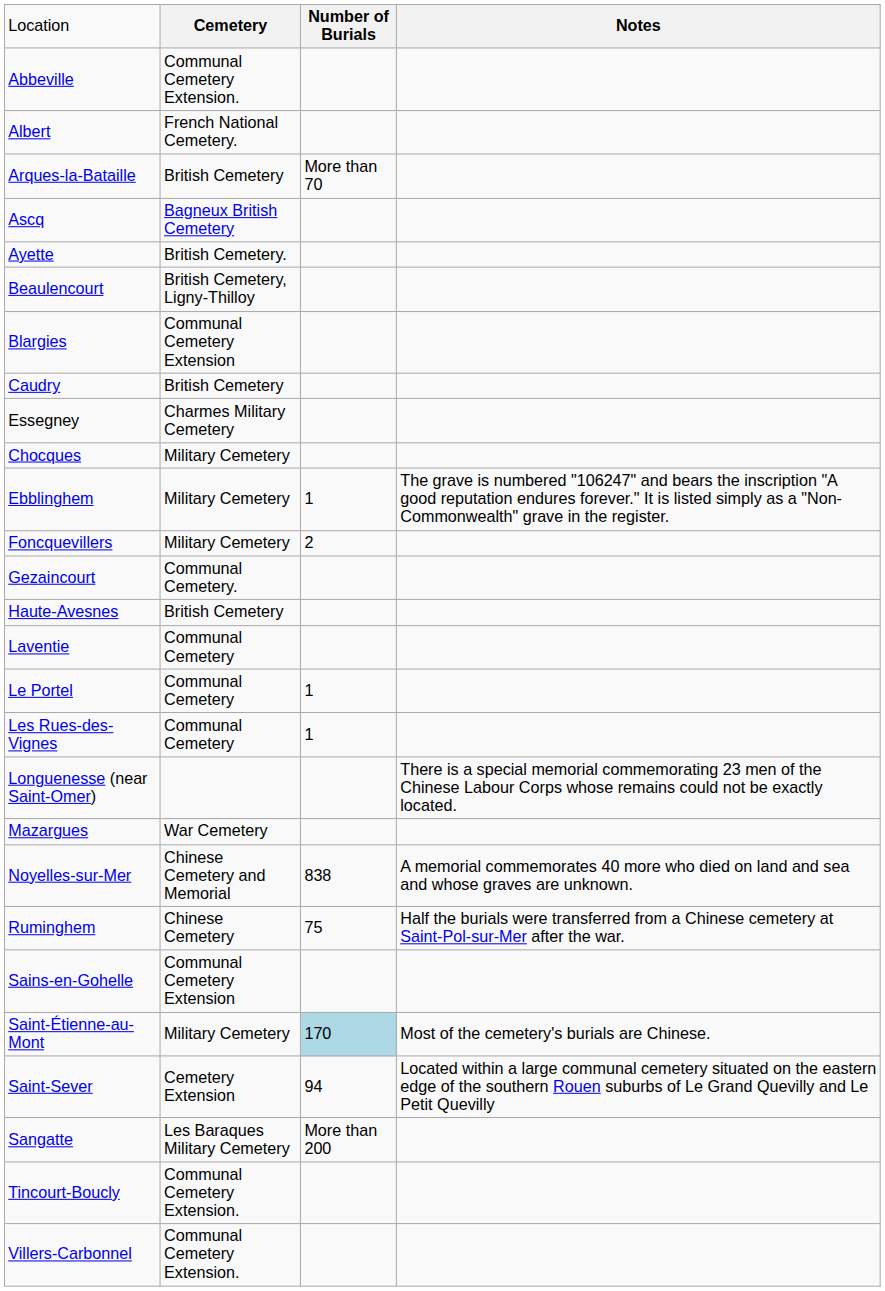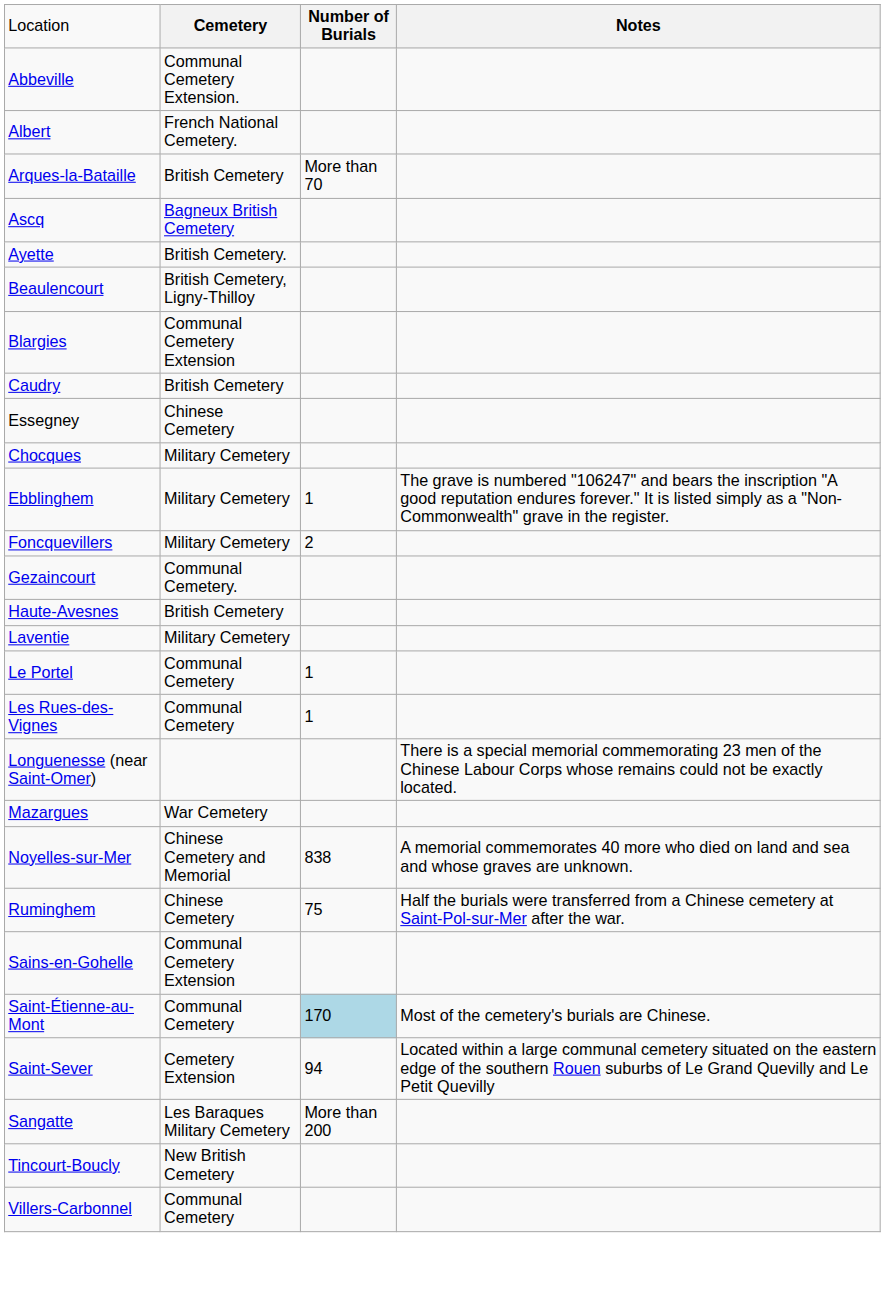Essegney | column 2: Charmes Military Cemetery -> Chinese Cemetery
Laventie | column 2: Communal Cemetery -> Military Cemetery
Saint-Étienne-au-Mont | column 2: Military Cemetery -> Communal Cemetery
Tincourt-Boucly | column 2: Communal Cemetery Extension. -> New British Cemetery
Villers-Carbonnel | column 2: Communal Cemetery Extension. -> Communal Cemetery
